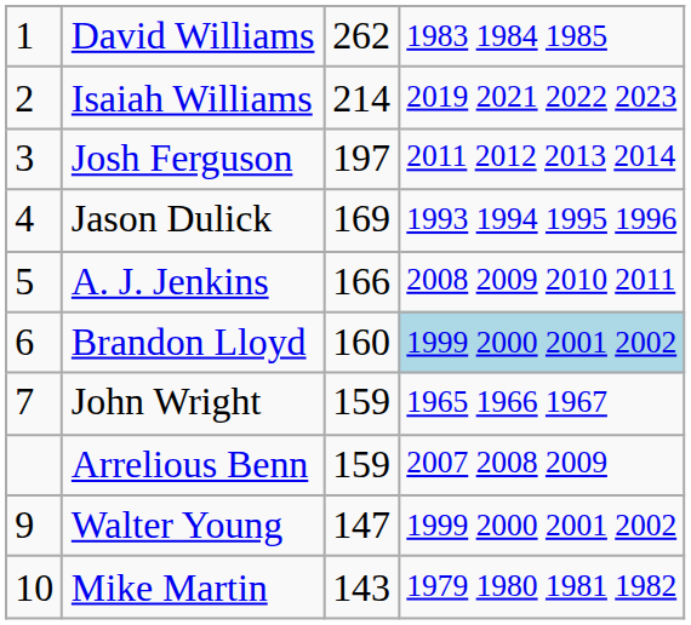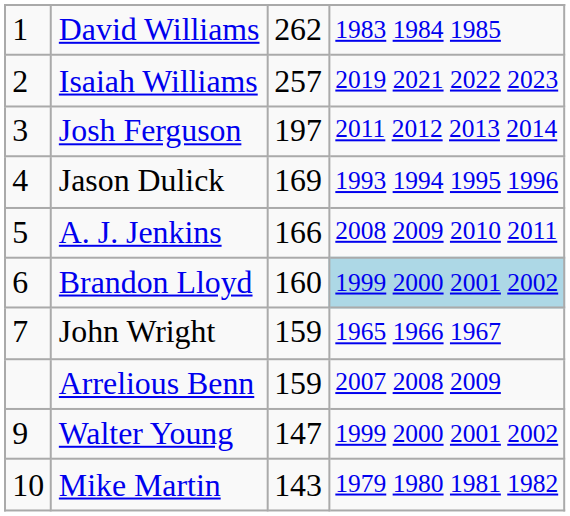Isaiah Williams | column 3: 214 -> 257
